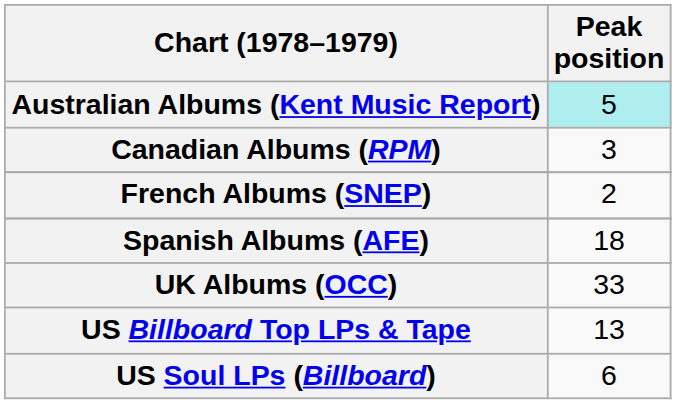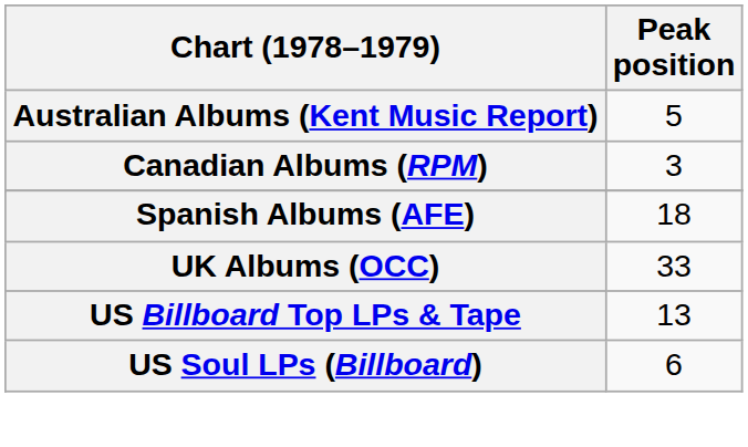Australian Albums (Kent Music Report) | Peak position: paleturquoise background -> no background
- row: French Albums (SNEP) | 2
